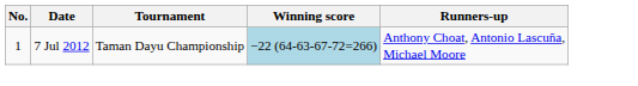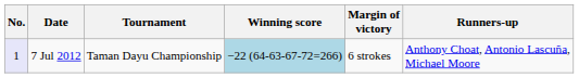+ column: Margin of victory | 6 strokes
7 Jul 2012 | No.: no background -> lavender background
